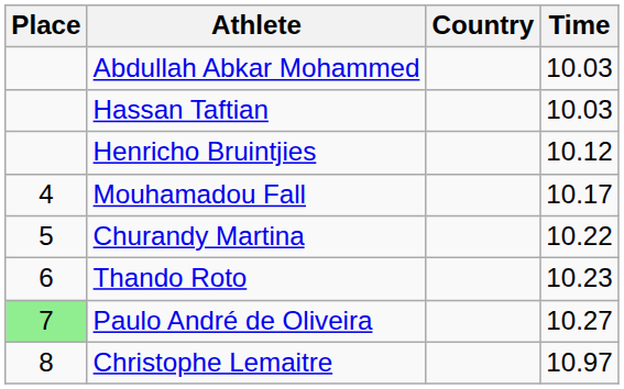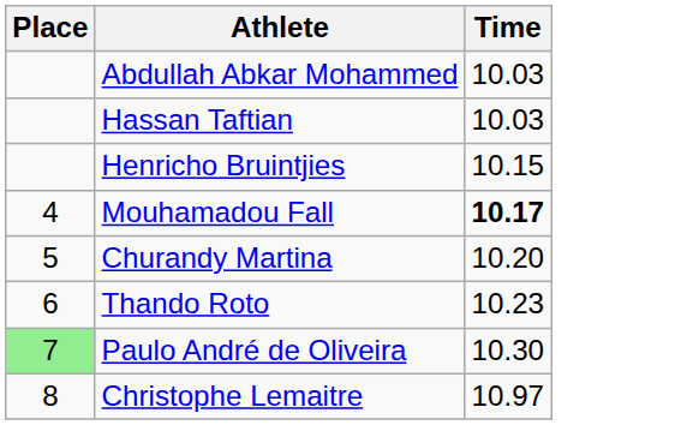- column: Country
Henricho Bruintjies | Time: 10.12 -> 10.15
Mouhamadou Fall | Time: normal -> bold
Churandy Martina | Time: 10.22 -> 10.20
Paulo André de Oliveira | Time: 10.27 -> 10.30
